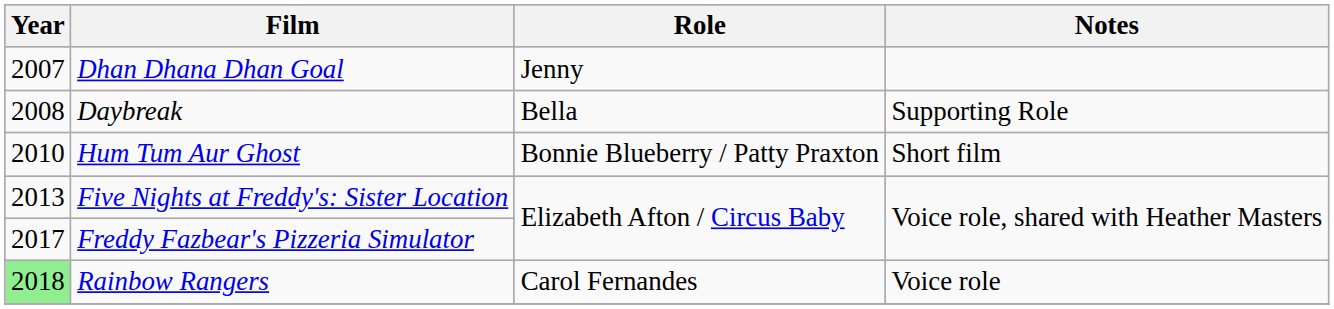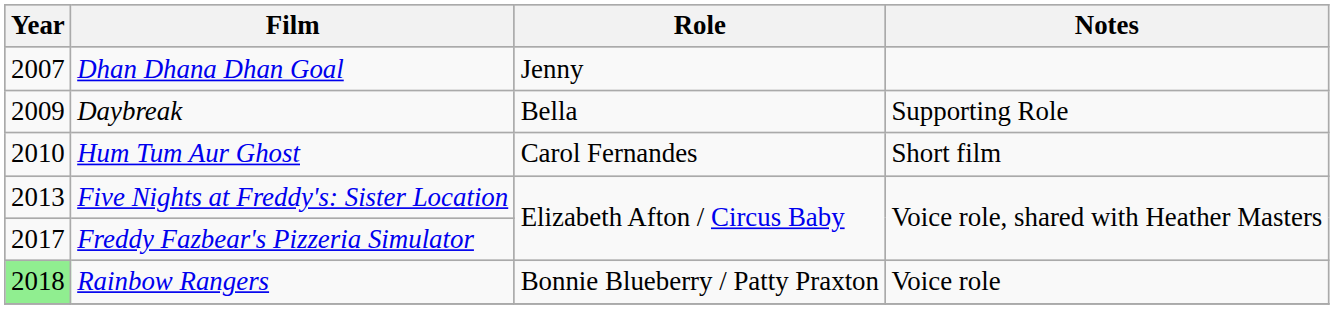Daybreak | Year: 2008 -> 2009
Hum Tum Aur Ghost | Role: Bonnie Blueberry / Patty Praxton -> Carol Fernandes
Rainbow Rangers | Role: Carol Fernandes -> Bonnie Blueberry / Patty Praxton
